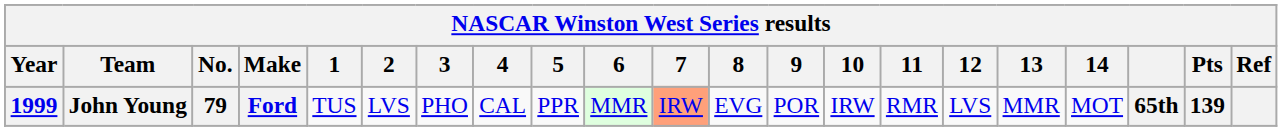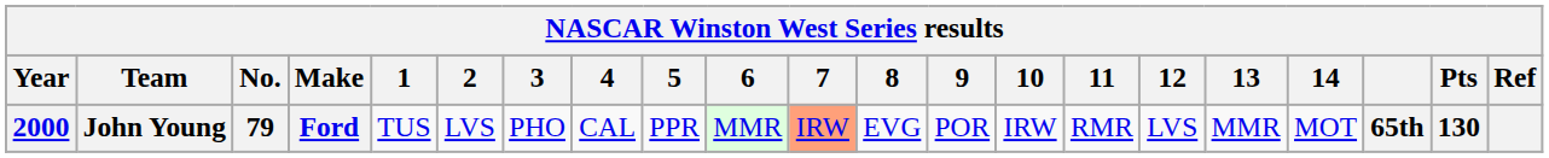John Young | Year: 1999 -> 2000
John Young | Pts: 139 -> 130
